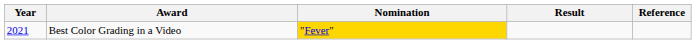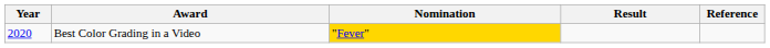Best Color Grading in a Video | Year: 2021 -> 2020
